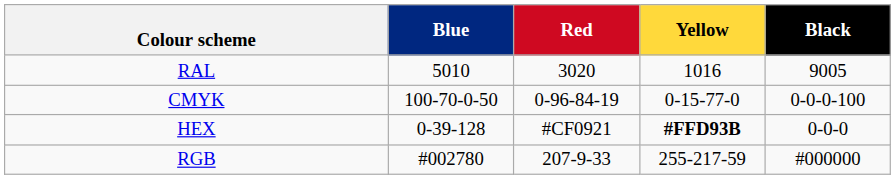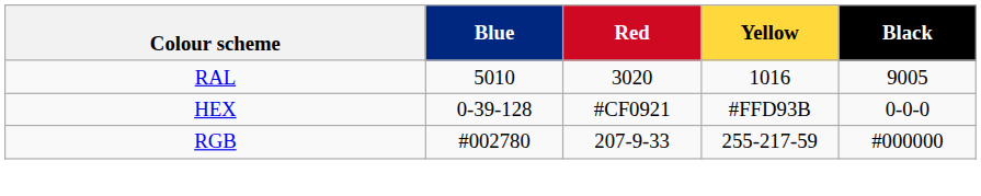- row: CMYK | 100-70-0-50 | 0-96-84-19 | 0-15-77-0 | 0-0-0-100
HEX | Yellow: bold -> normal
